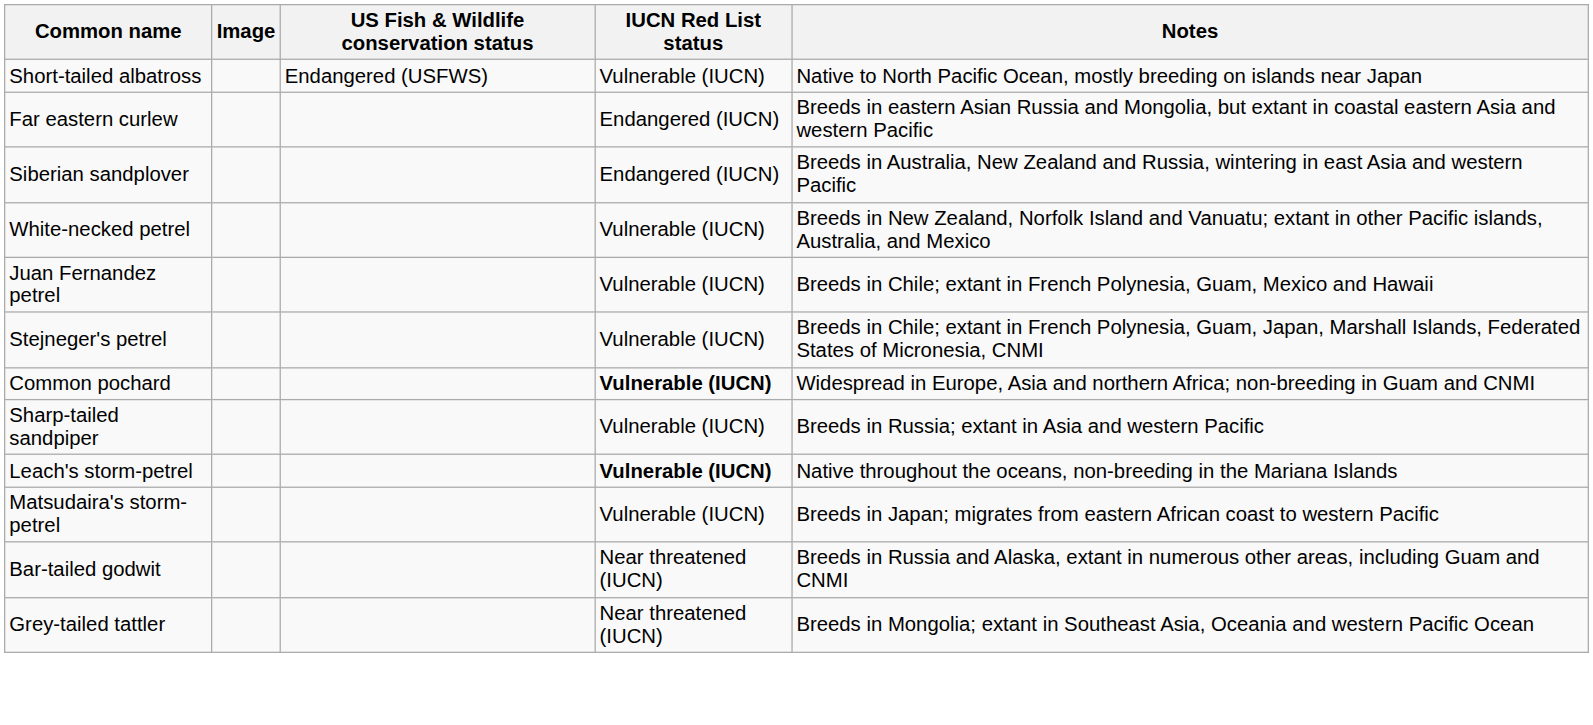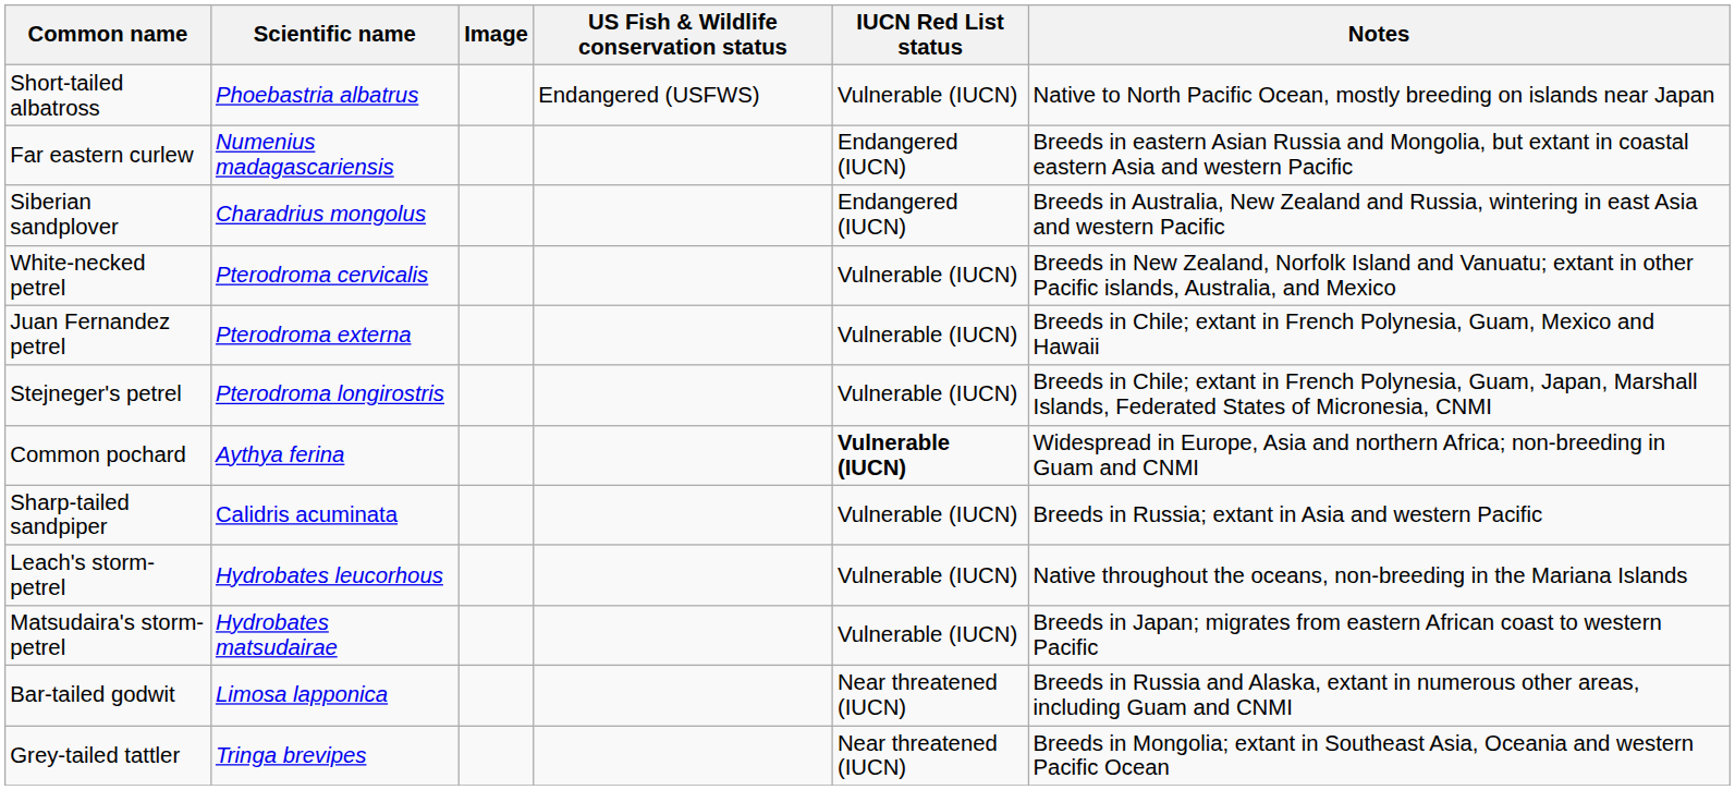+ column: Scientific name | Phoebastria albatrus | Numenius madagascariensis | Charadrius mongolus | Pterodroma cervicalis | Pterodroma externa | Pterodroma longirostris | Aythya ferina | Calidris acuminata | Hydrobates leucorhous | Hydrobates matsudairae | Limosa lapponica | Tringa brevipes
Leach's storm-petrel | IUCN Red List status: bold -> normal
